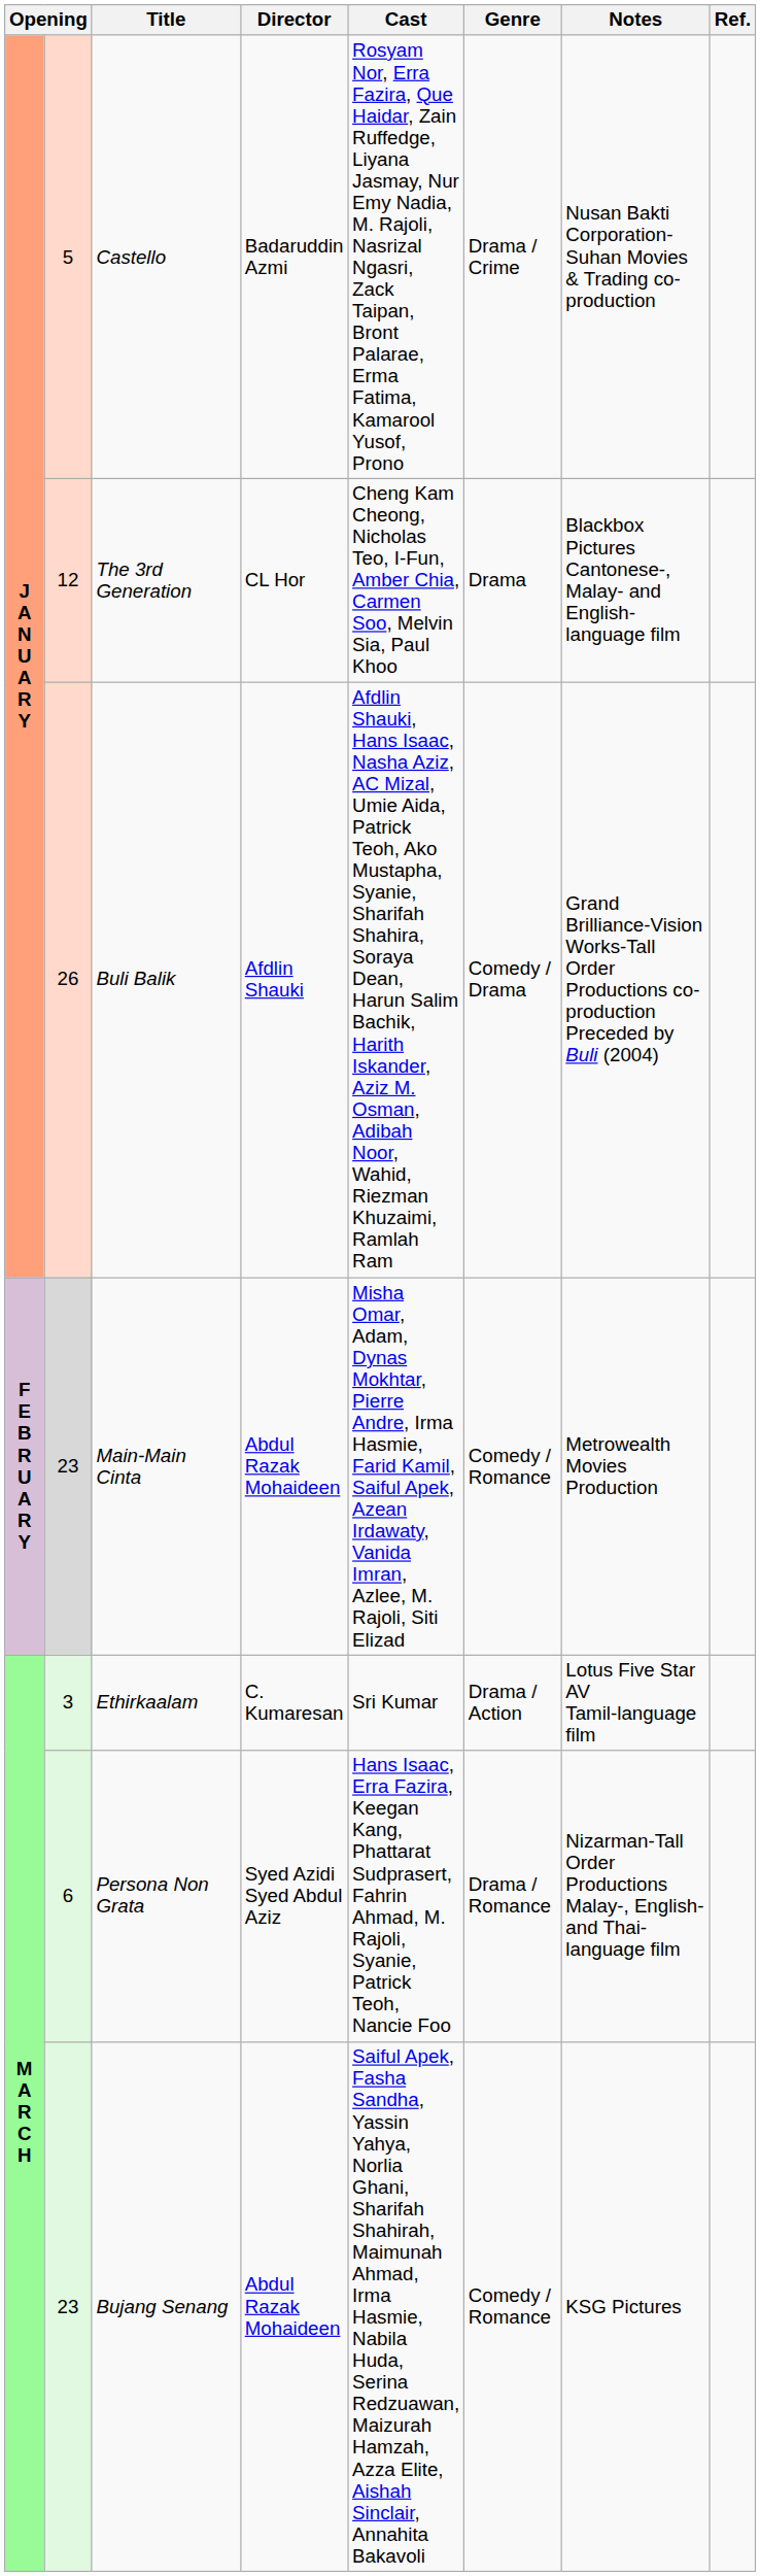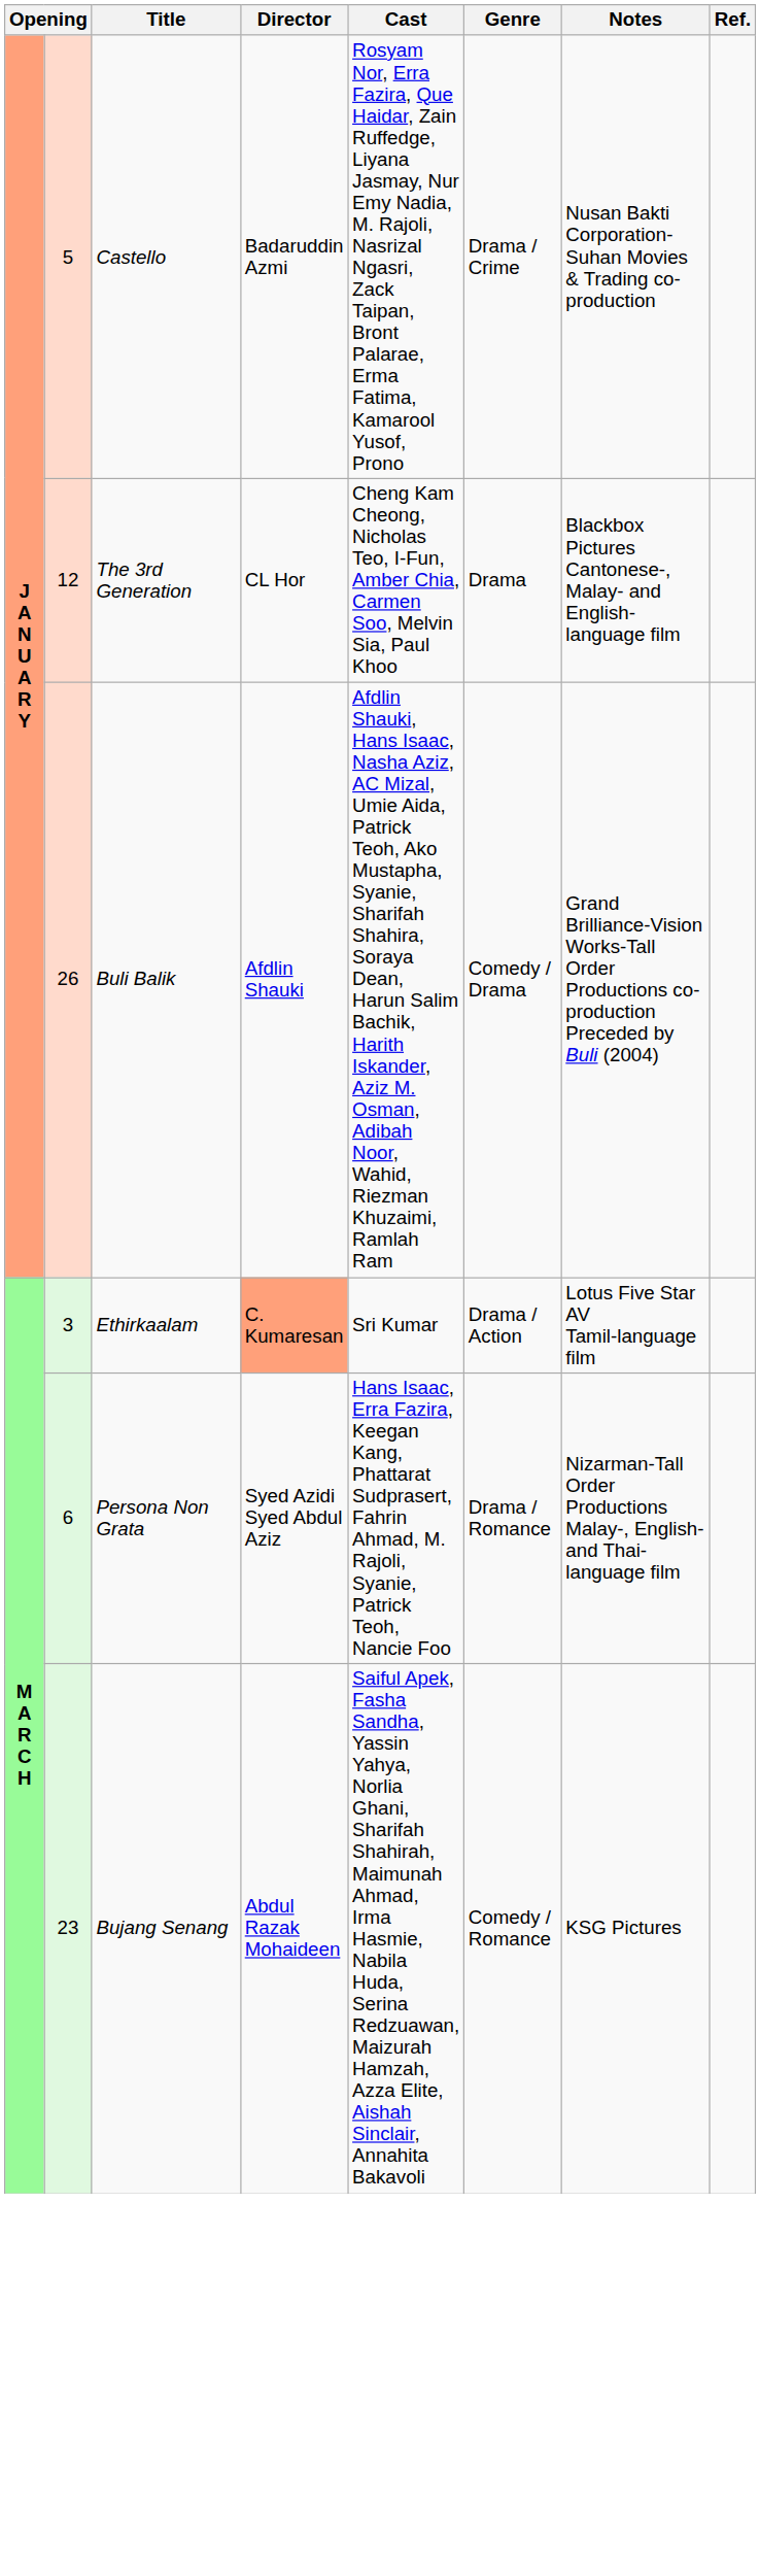- row: F E B R U A R Y | 23 | Main-Main Cinta | Abdul Razak Mohaideen | Misha Omar, Adam, Dynas Mokhtar, Pierre Andre, Irma Hasmie, Farid Kamil, Saiful Apek, Azean Irdawaty, Vanida Imran, Azlee, M. Rajoli, Siti Elizad | Comedy / Romance | Metrowealth Movies Production
Ethirkaalam | Director: no background -> lightsalmon background
